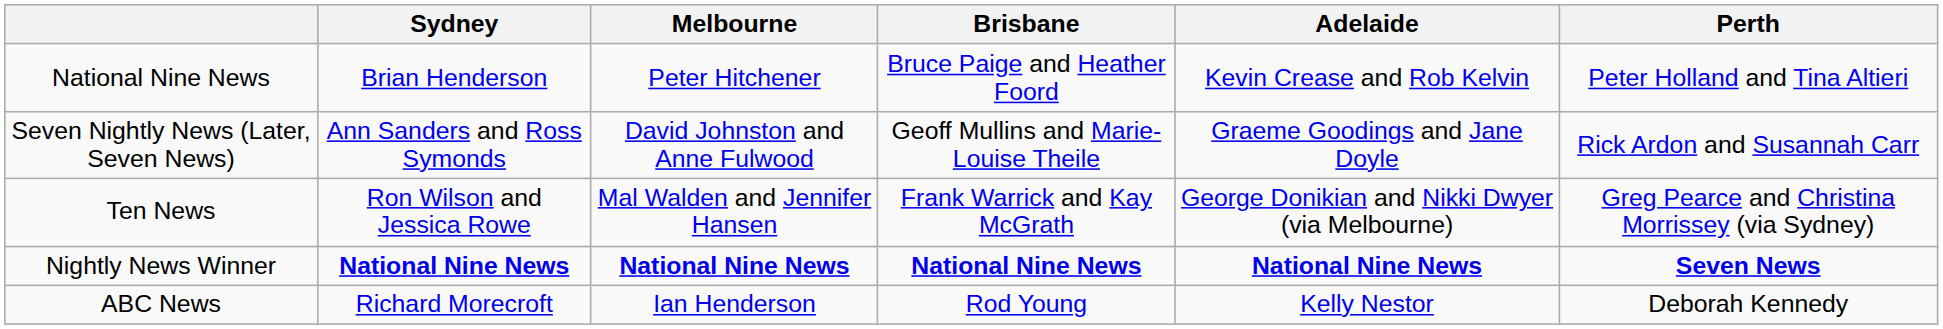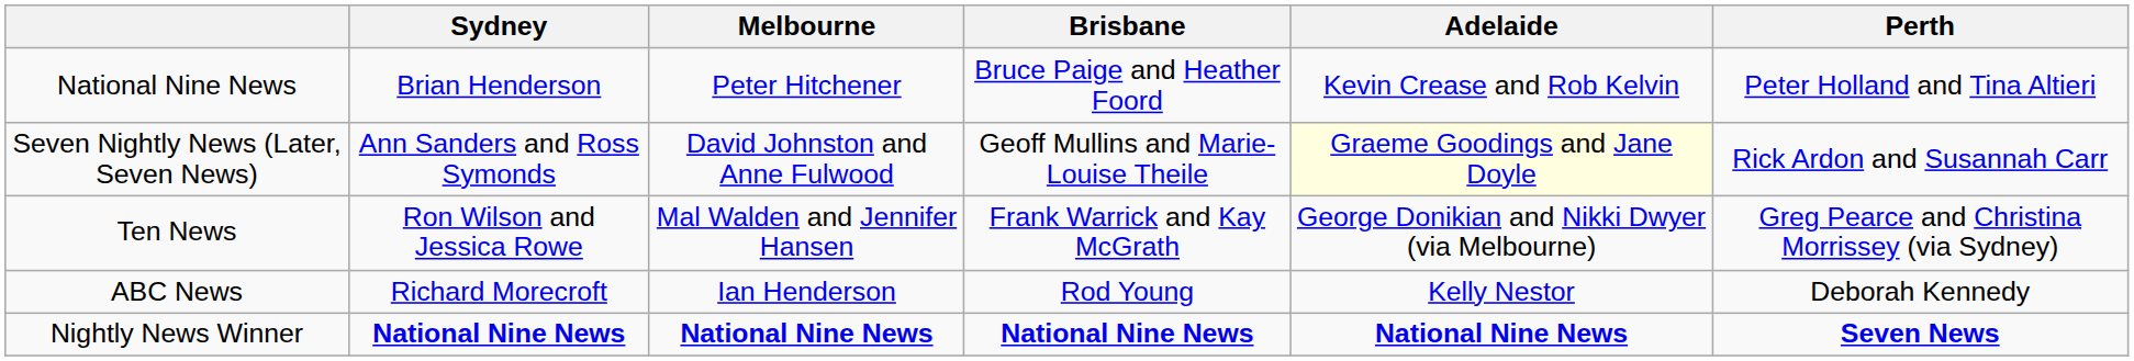Seven Nightly News (Later, Seven News) | Adelaide: no background -> lightyellow background
rows swapped: ABC News <-> Nightly News Winner
